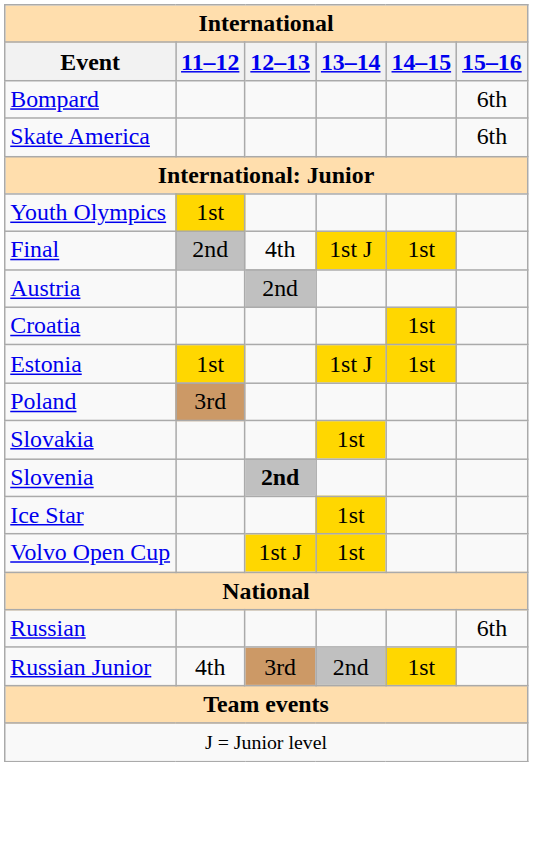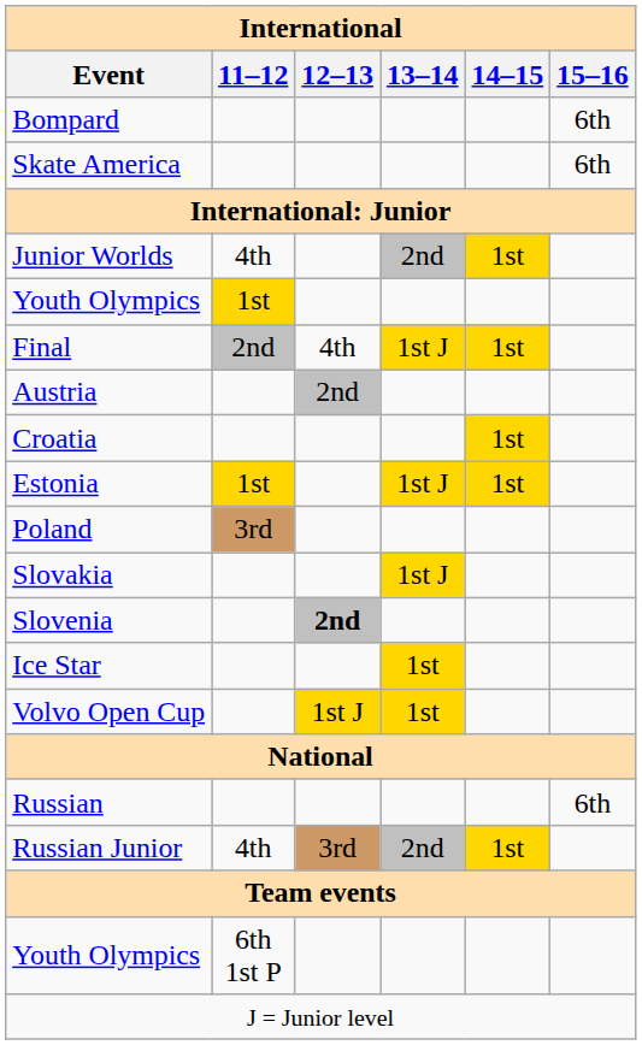+ row: Junior Worlds | 4th | 2nd | 1st
Slovakia | 13–14: 1st -> 1st J
+ row: Youth Olympics | 6th 1st P
